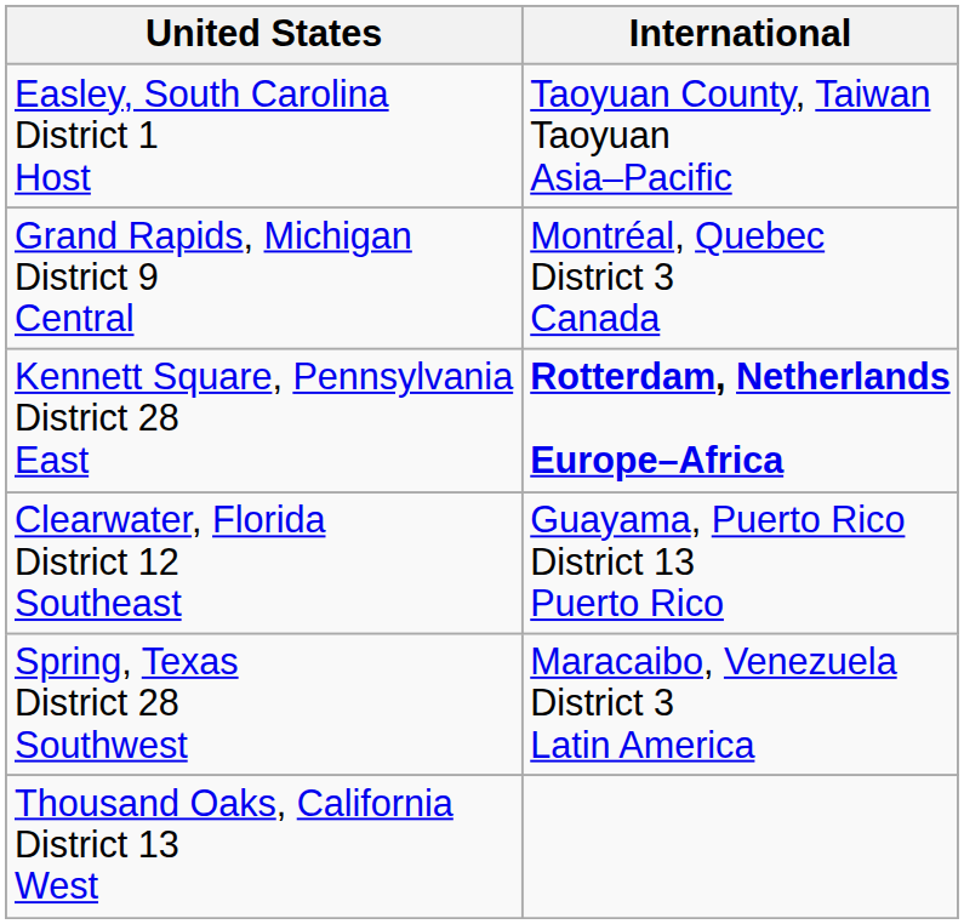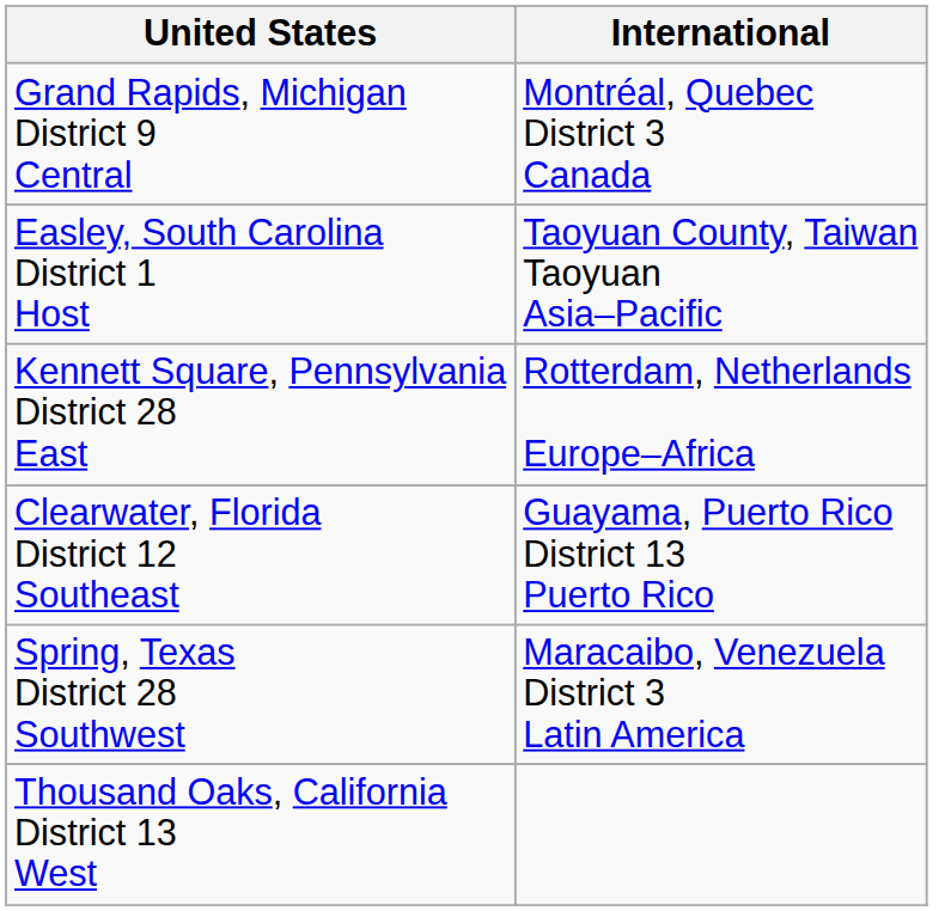rows swapped: Easley, South Carolina District 1 Host <-> Grand Rapids, Michigan District 9 Central
Kennett Square, Pennsylvania District 28 East | International: bold -> normal
